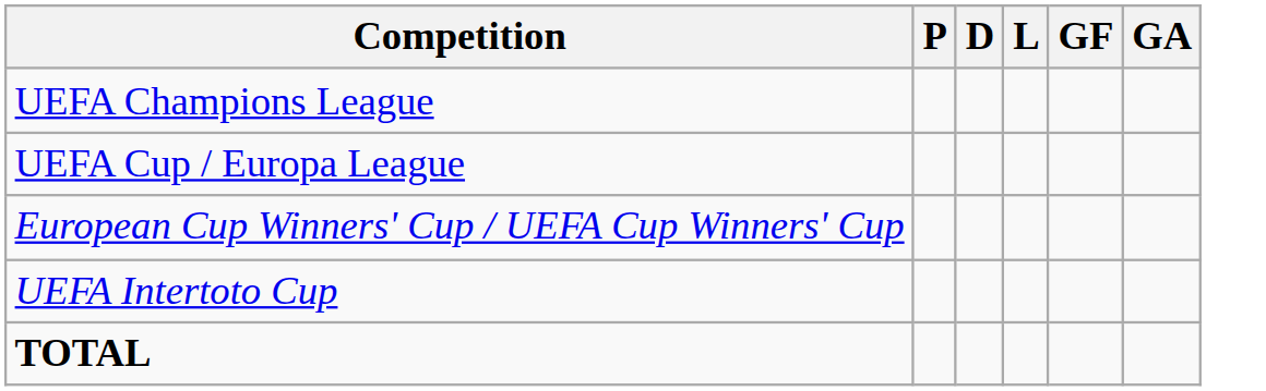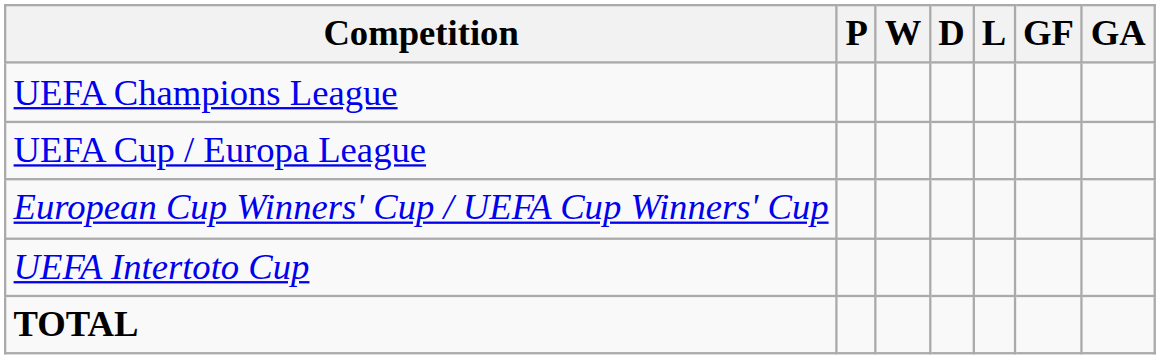+ column: W
